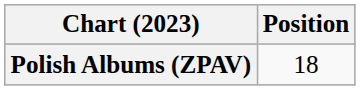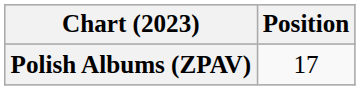Polish Albums (ZPAV) | Position: 18 -> 17
